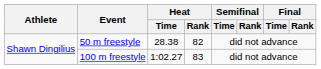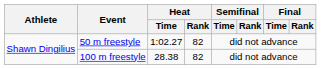50 m freestyle | Heat / Time: 28.38 -> 1:02.27
100 m freestyle | Heat / Time: 1:02.27 -> 28.38
100 m freestyle | Heat / Rank: 83 -> 82
